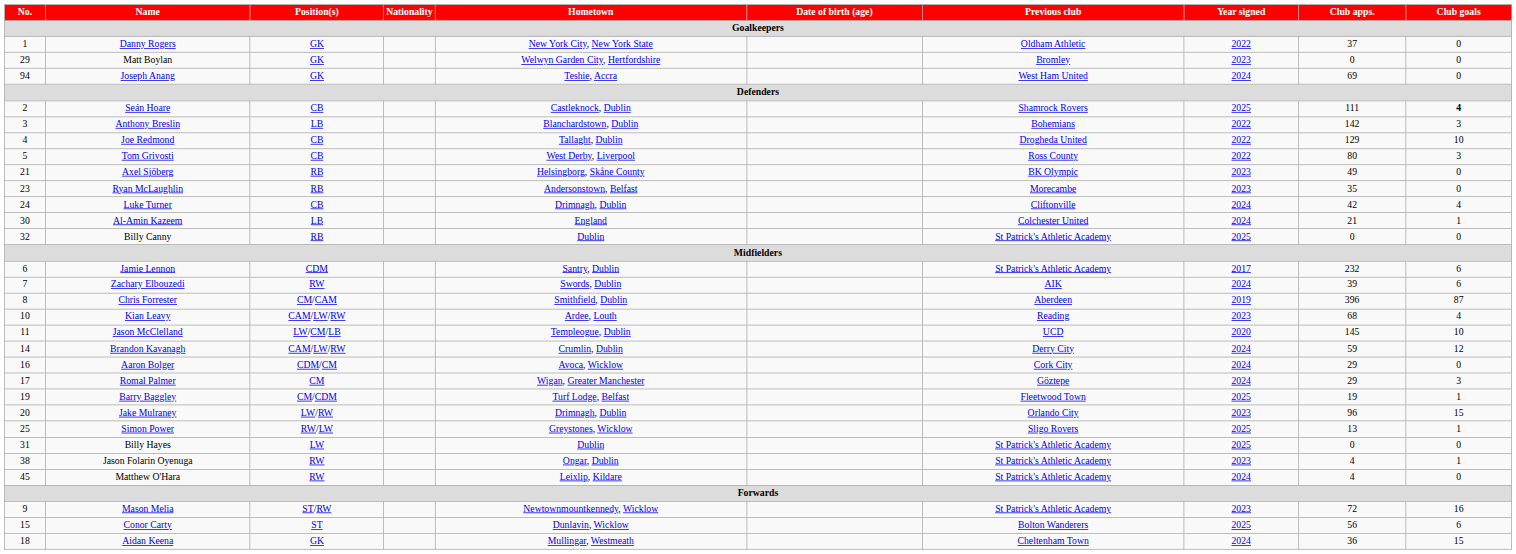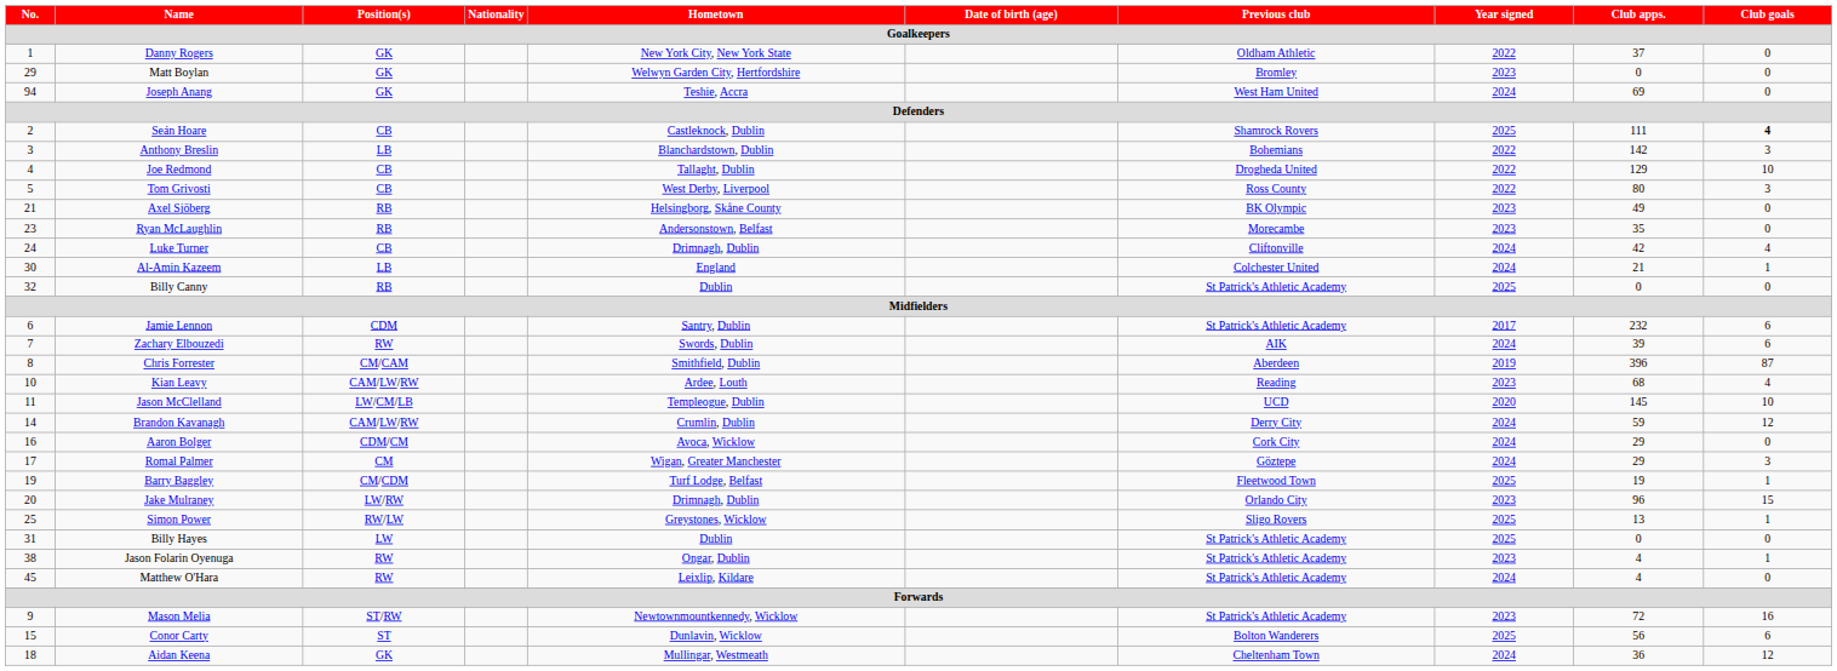Aidan Keena | Club goals: 15 -> 12
